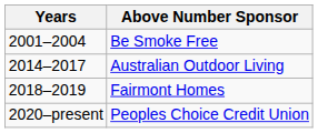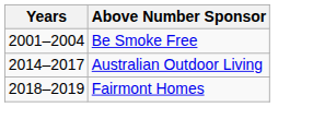- row: 2020–present | Peoples Choice Credit Union
